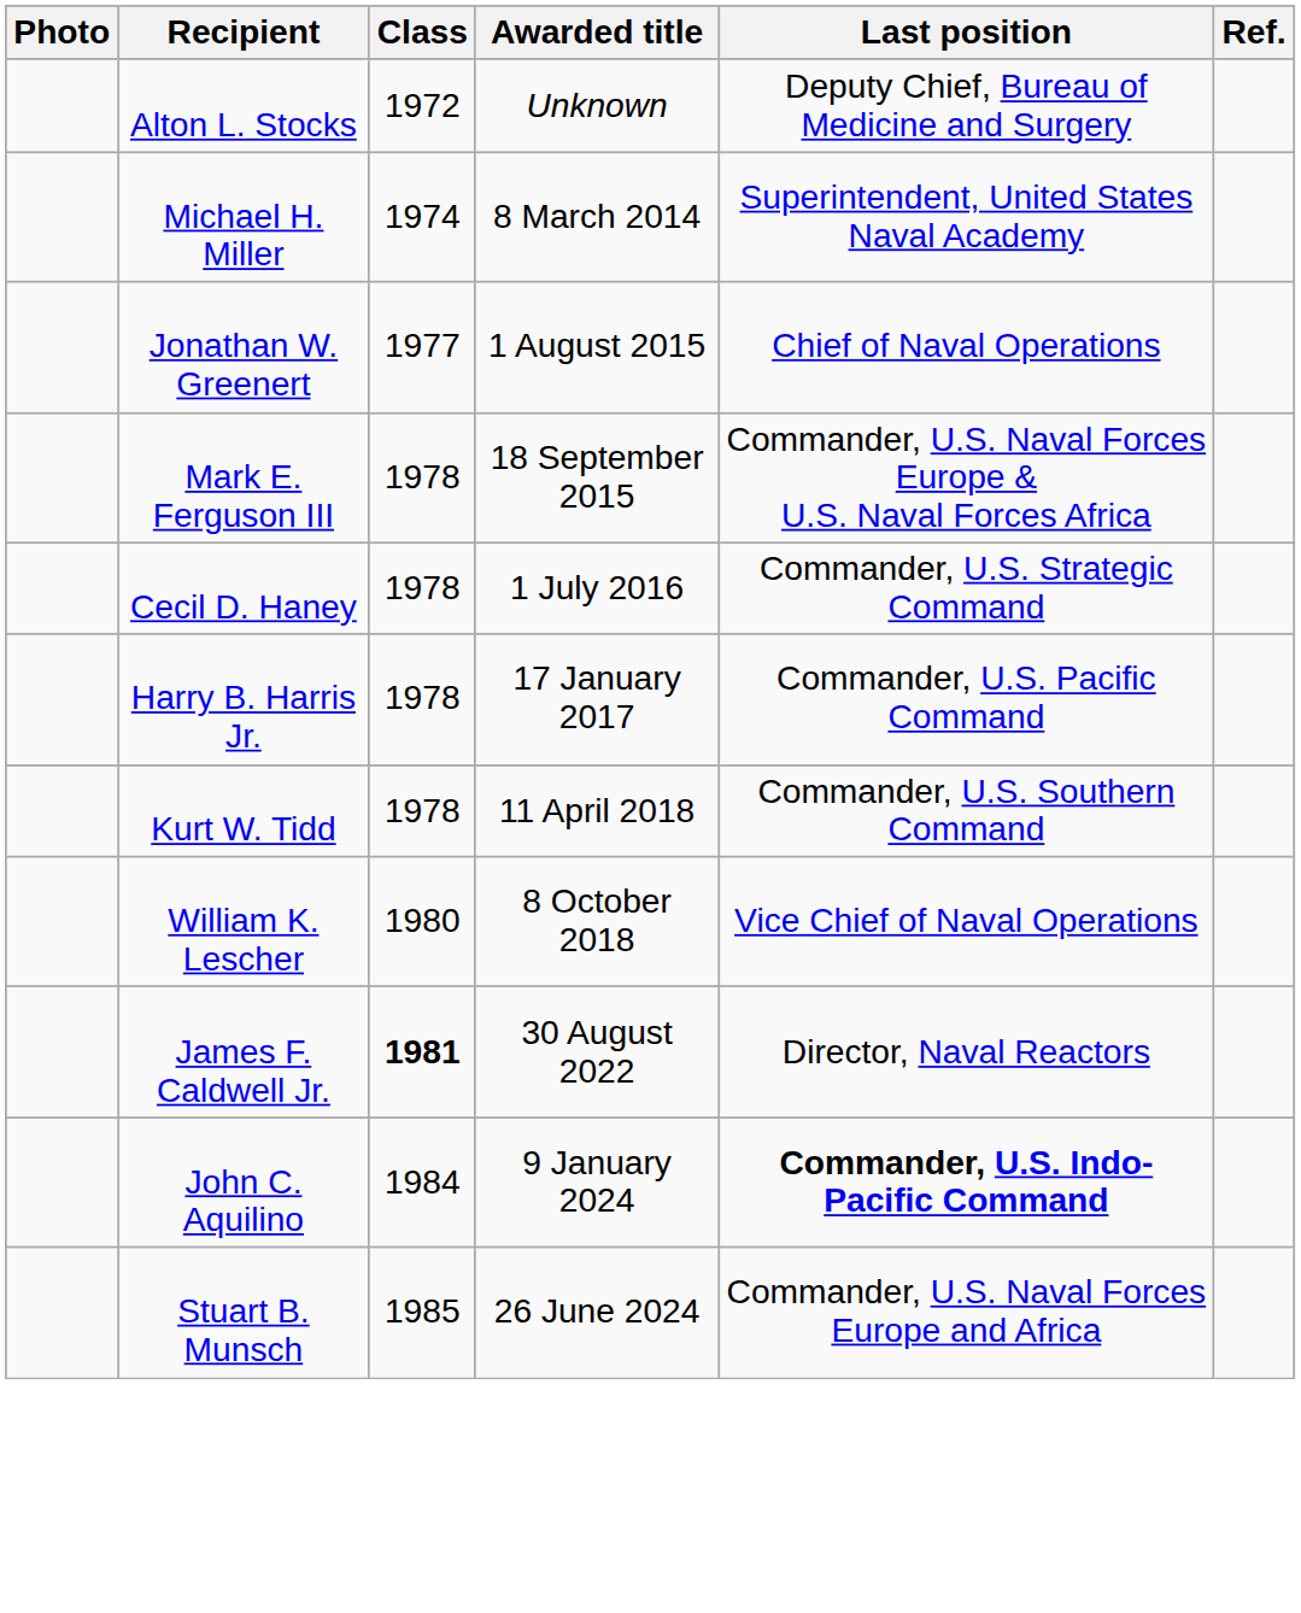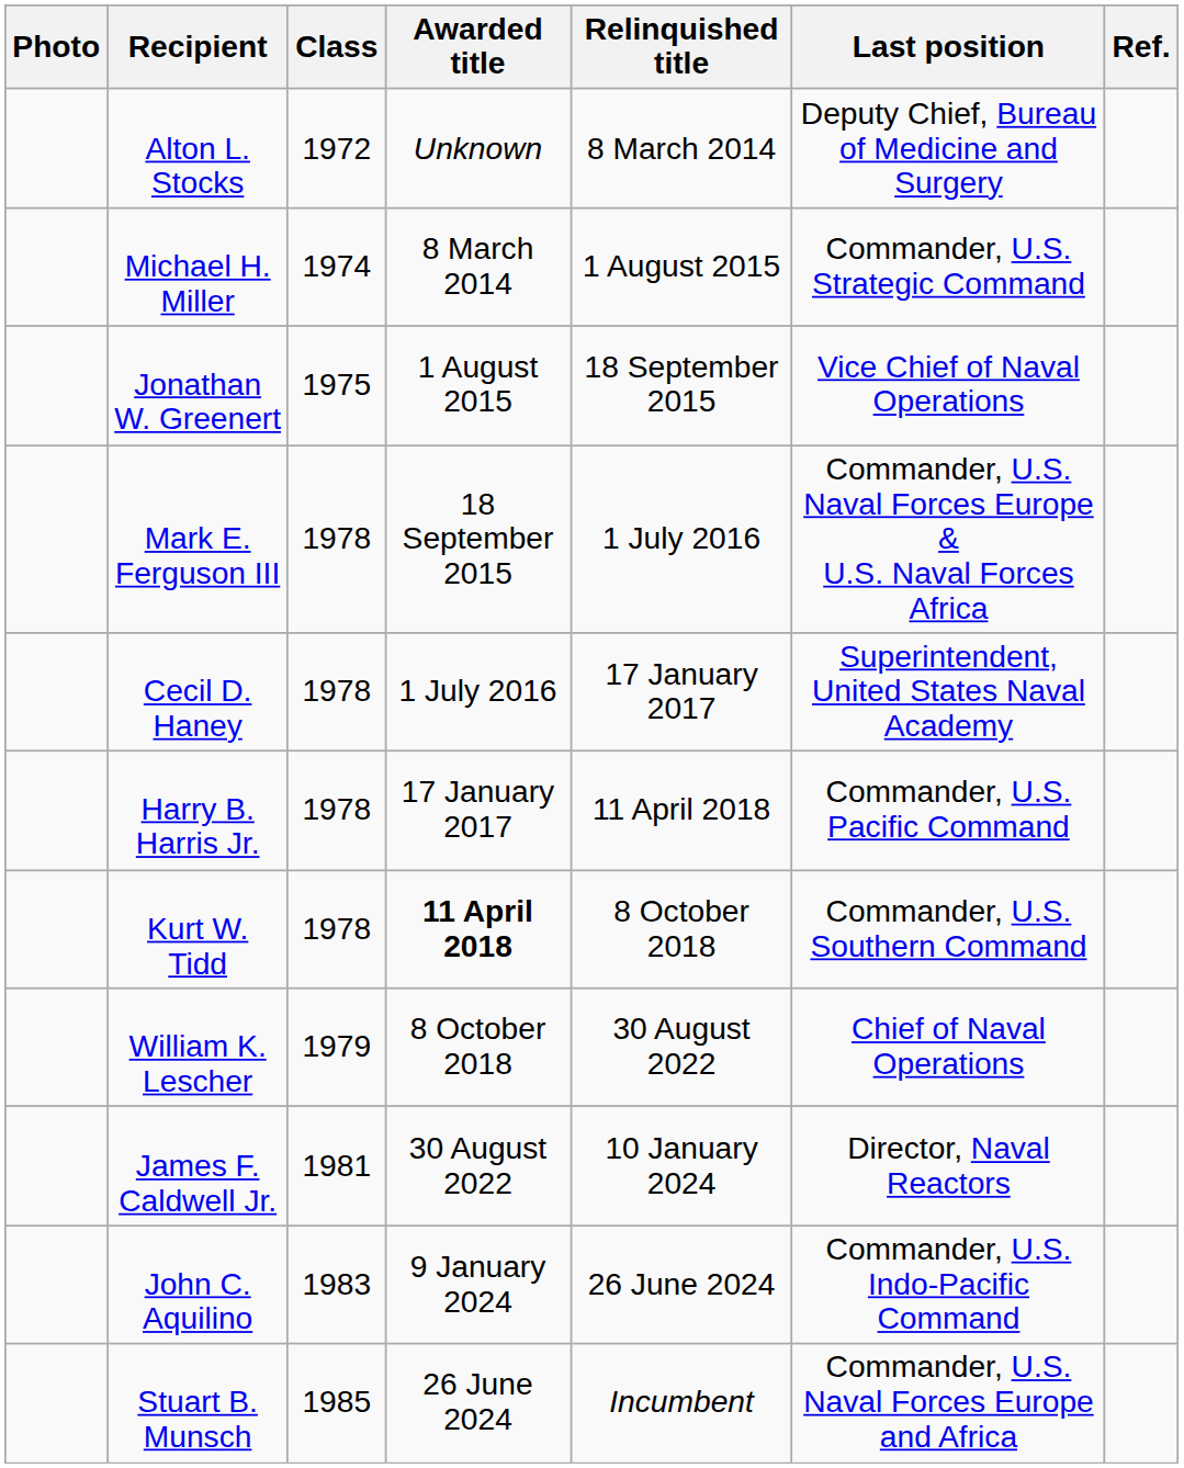+ column: Relinquished title | 8 March 2014 | 1 August 2015 | 18 September 2015 | 1 July 2016 | 17 January 2017 | 11 April 2018 | 8 October 2018 | 30 August 2022 | 10 January 2024 | 26 June 2024 | Incumbent
Michael H. Miller | Last position: Superintendent, United States Naval Academy -> Commander, U.S. Strategic Command
Jonathan W. Greenert | Class: 1977 -> 1975
Jonathan W. Greenert | Last position: Chief of Naval Operations -> Vice Chief of Naval Operations
Cecil D. Haney | Last position: Commander, U.S. Strategic Command -> Superintendent, United States Naval Academy
Kurt W. Tidd | Awarded title: normal -> bold
William K. Lescher | Class: 1980 -> 1979
William K. Lescher | Last position: Vice Chief of Naval Operations -> Chief of Naval Operations
James F. Caldwell Jr. | Class: bold -> normal
John C. Aquilino | Class: 1984 -> 1983
John C. Aquilino | Last position: bold -> normal
